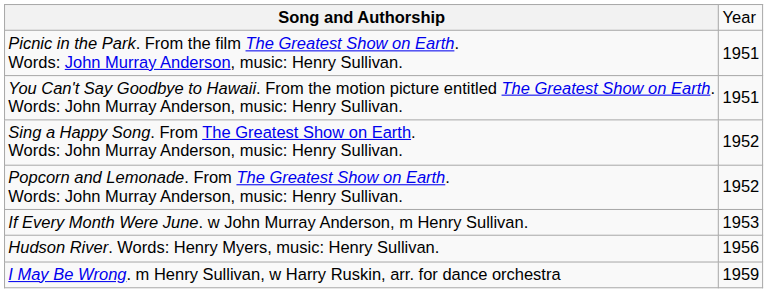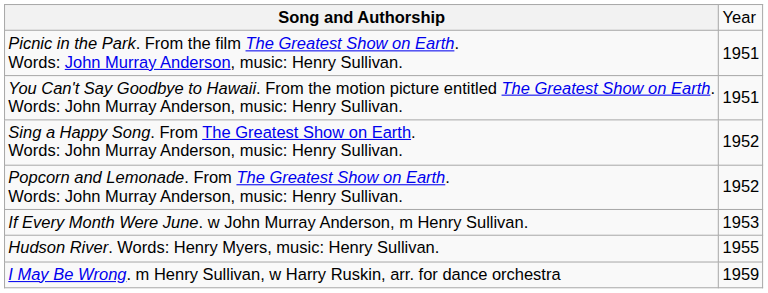Hudson River. Words: Henry Myers, music: Henry Sullivan. | column 2: 1956 -> 1955
